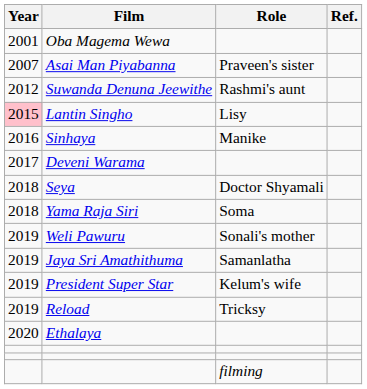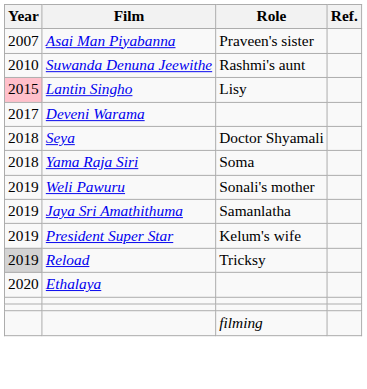- row: 2001 | Oba Magema Wewa
Suwanda Denuna Jeewithe | Year: 2012 -> 2010
- row: 2016 | Sinhaya | Manike
Reload | Year: no background -> lightgrey background
